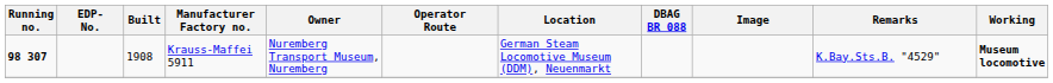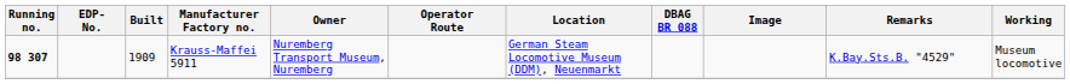Krauss-Maffei 5911 | Built: 1908 -> 1909
Krauss-Maffei 5911 | Working: bold -> normal
